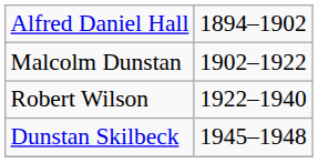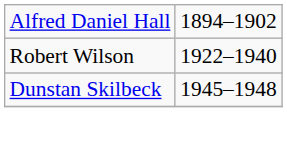- row: Malcolm Dunstan | 1902–1922
